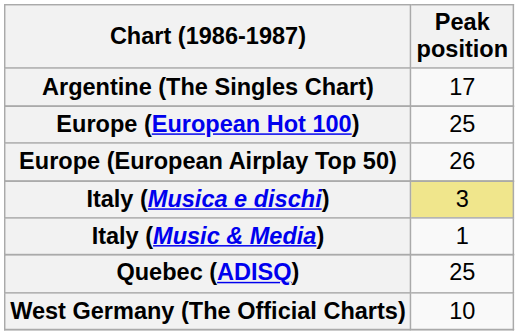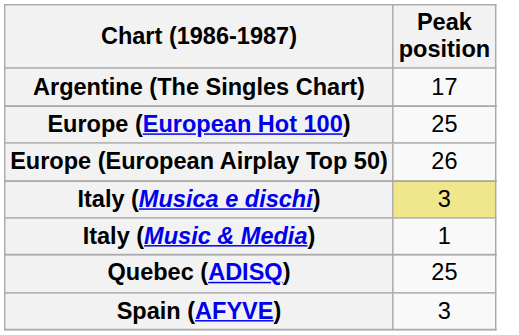+ row: Spain (AFYVE) | 3
- row: West Germany (The Official Charts) | 10
